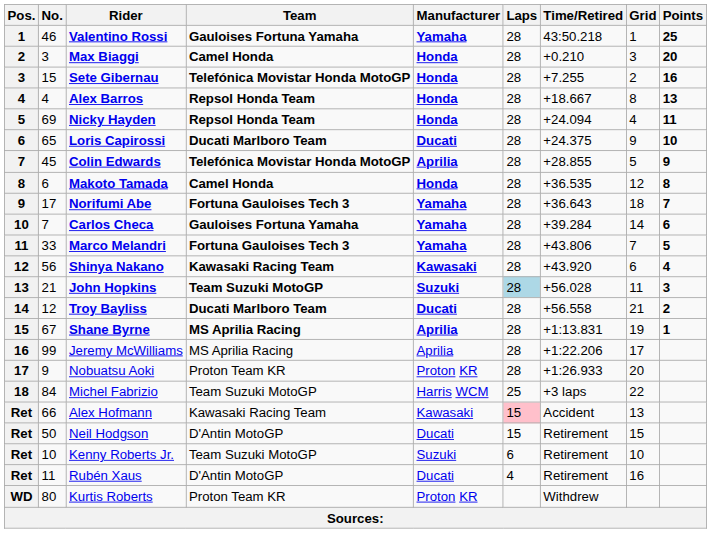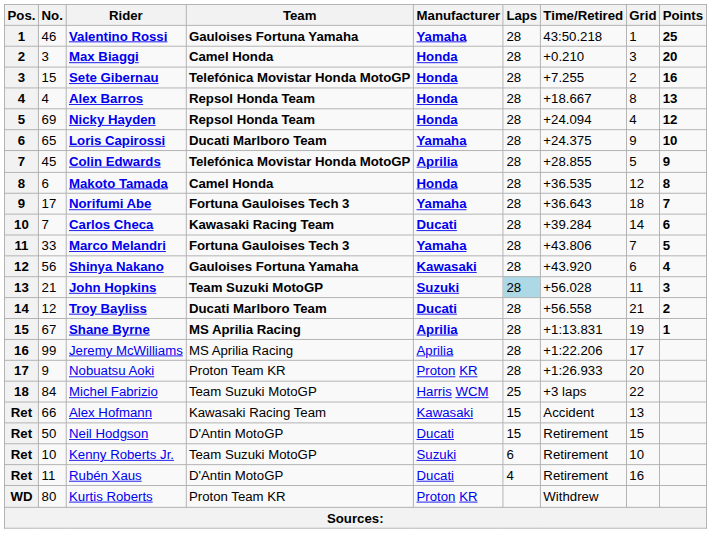Nicky Hayden | Points: 11 -> 12
Loris Capirossi | Manufacturer: Ducati -> Yamaha
Carlos Checa | Team: Gauloises Fortuna Yamaha -> Kawasaki Racing Team
Carlos Checa | Manufacturer: Yamaha -> Ducati
Shinya Nakano | Team: Kawasaki Racing Team -> Gauloises Fortuna Yamaha
Alex Hofmann | Laps: pink background -> no background
